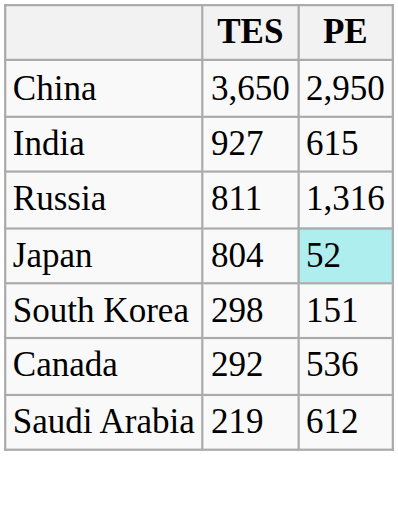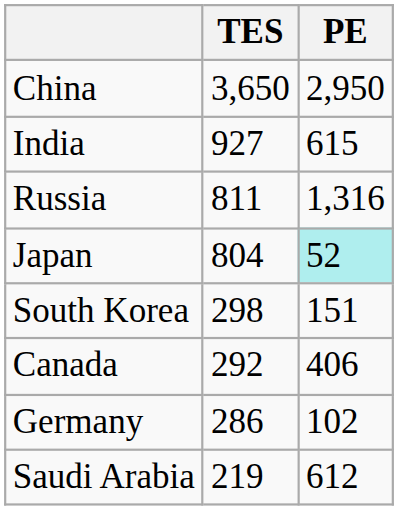Canada | PE: 536 -> 406
+ row: Germany | 286 | 102
